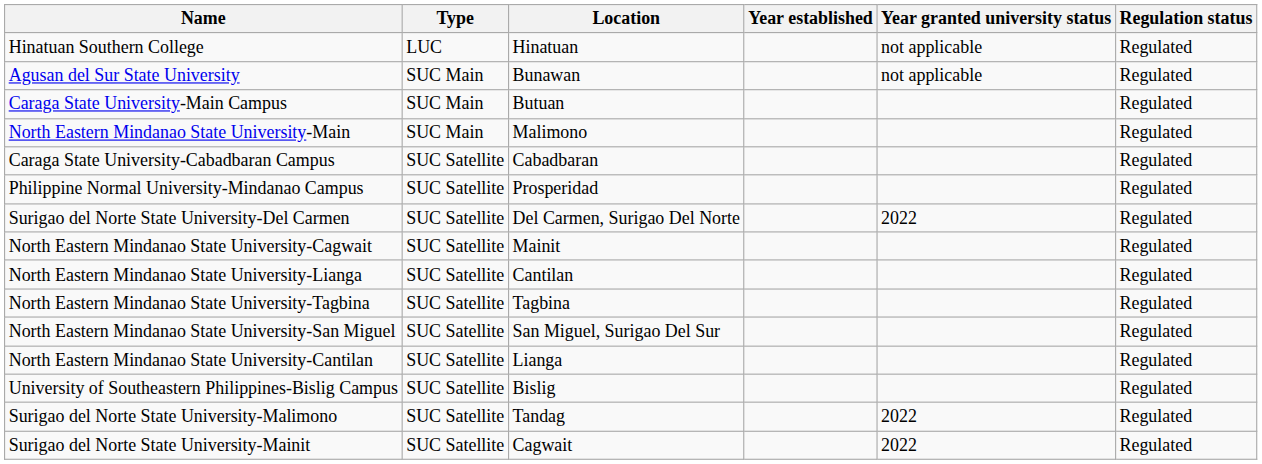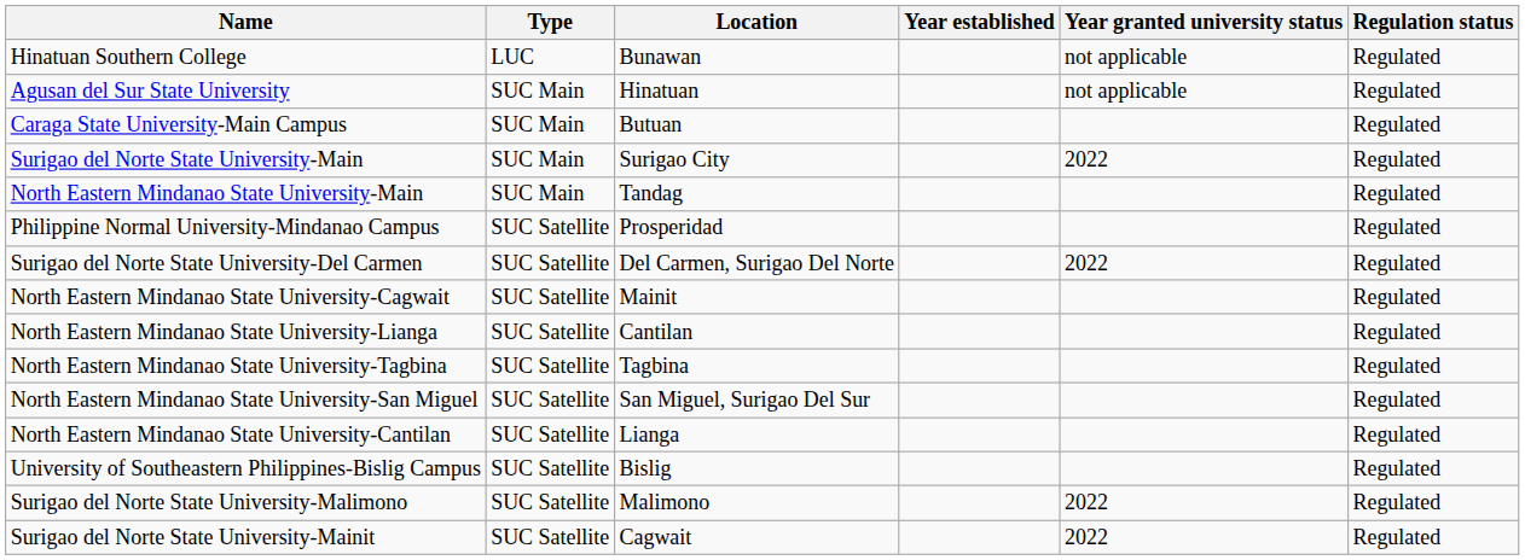Hinatuan Southern College | Location: Hinatuan -> Bunawan
Agusan del Sur State University | Location: Bunawan -> Hinatuan
+ row: Surigao del Norte State University-Main | SUC Main | Surigao City | 2022 | Regulated
North Eastern Mindanao State University-Main | Location: Malimono -> Tandag
- row: Caraga State University-Cabadbaran Campus | SUC Satellite | Cabadbaran | Regulated
Surigao del Norte State University-Malimono | Location: Tandag -> Malimono
